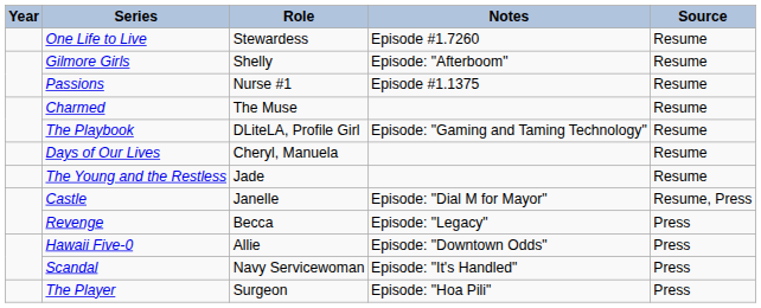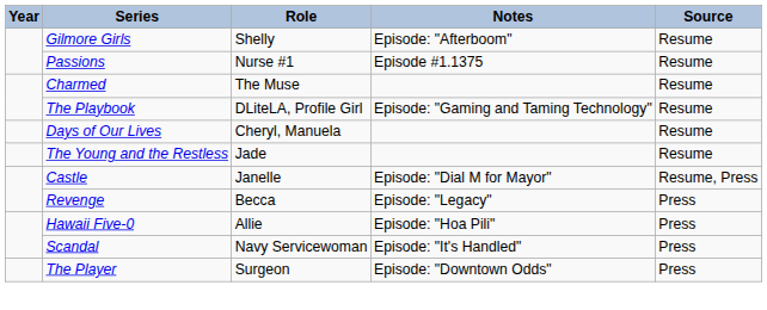- row: One Life to Live | Stewardess | Episode #1.7260 | Resume
Hawaii Five-0 | Notes: Episode: "Downtown Odds" -> Episode: "Hoa Pili"
The Player | Notes: Episode: "Hoa Pili" -> Episode: "Downtown Odds"
